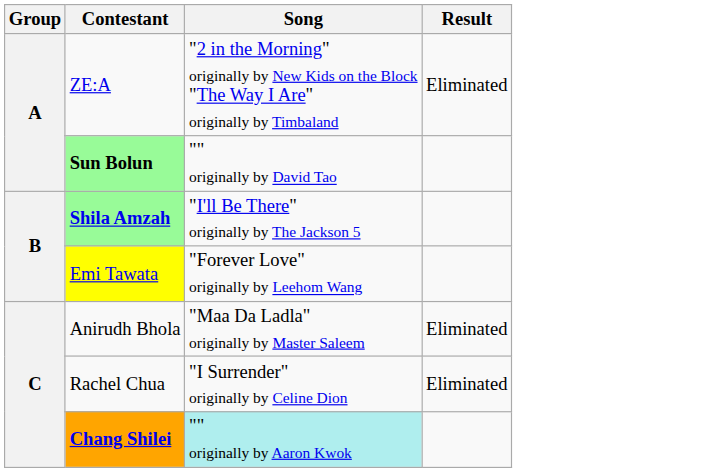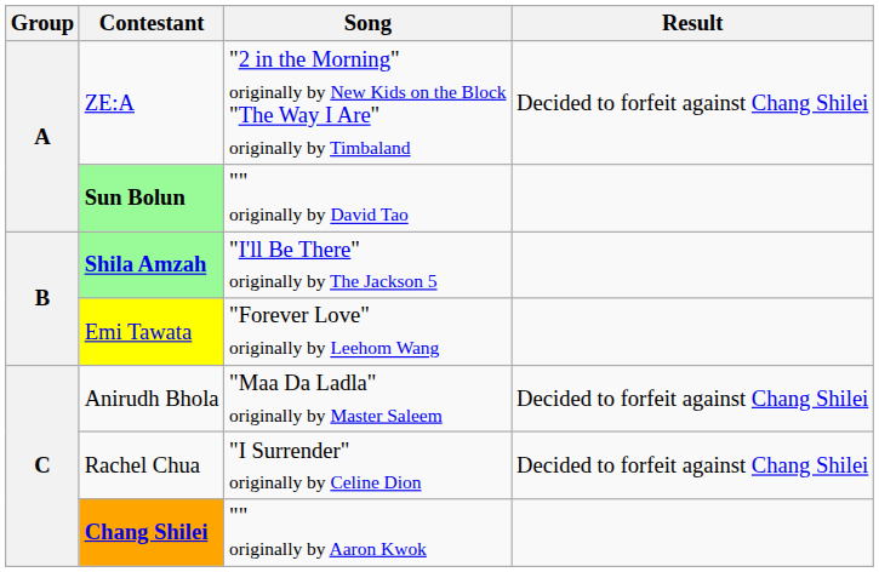ZE:A | Result: Eliminated -> Decided to forfeit against Chang Shilei
Anirudh Bhola | Result: Eliminated -> Decided to forfeit against Chang Shilei
Rachel Chua | Result: Eliminated -> Decided to forfeit against Chang Shilei
Chang Shilei | Song: paleturquoise background -> no background
